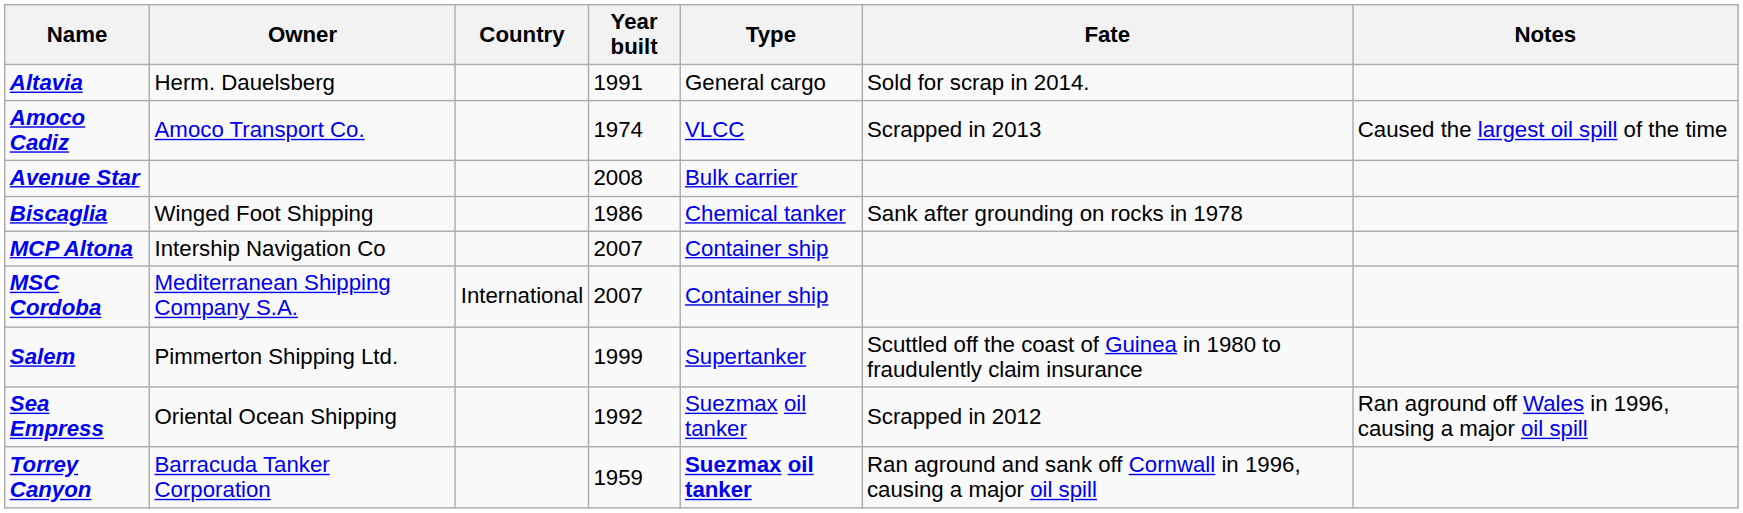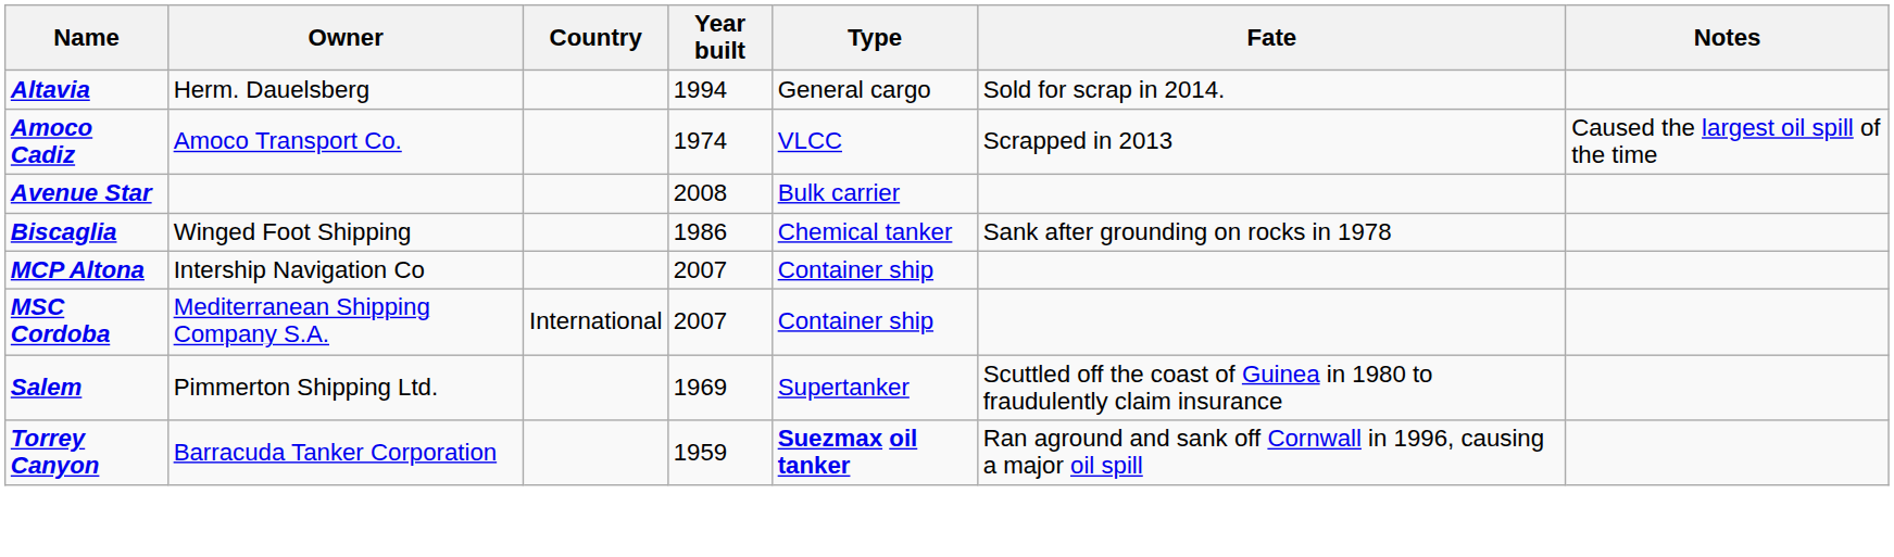Altavia | Year built: 1991 -> 1994
Salem | Year built: 1999 -> 1969
- row: Sea Empress | Oriental Ocean Shipping | 1992 | Suezmax oil tanker | Scrapped in 2012 | Ran aground off Wales in 1996, causing a major oil spill
